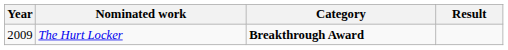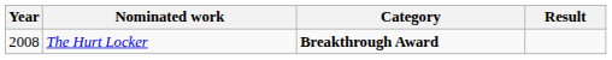The Hurt Locker | Year: 2009 -> 2008
